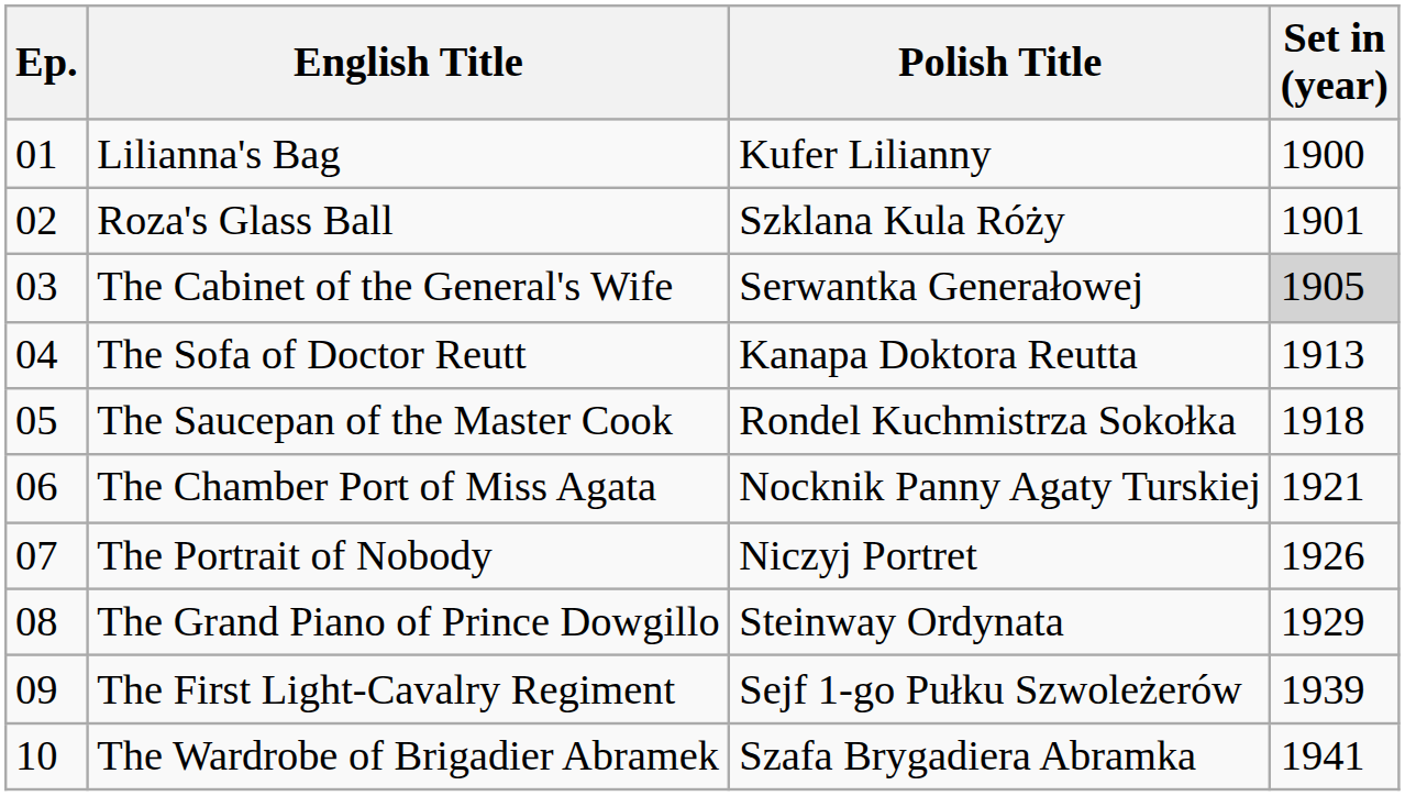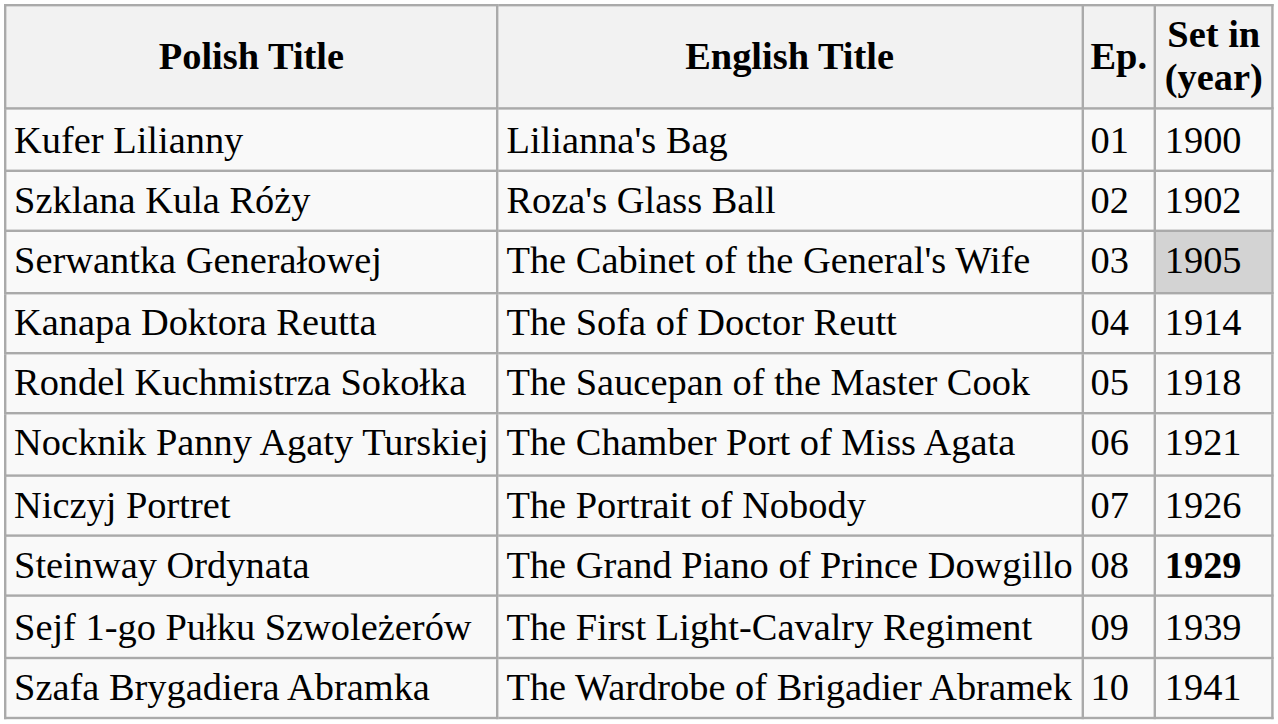columns swapped: Ep. <-> Polish Title
Roza's Glass Ball | Set in (year): 1901 -> 1902
The Sofa of Doctor Reutt | Set in (year): 1913 -> 1914
The Grand Piano of Prince Dowgillo | Set in (year): normal -> bold
